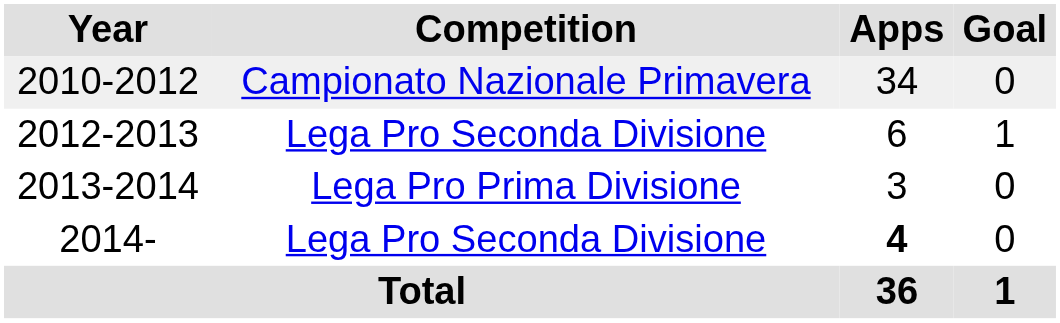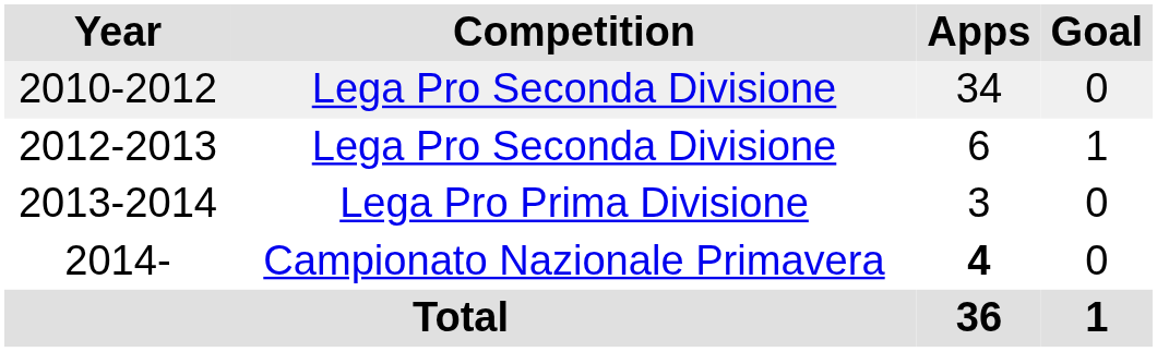2010-2012 | Competition: Campionato Nazionale Primavera -> Lega Pro Seconda Divisione
2014- | Competition: Lega Pro Seconda Divisione -> Campionato Nazionale Primavera
